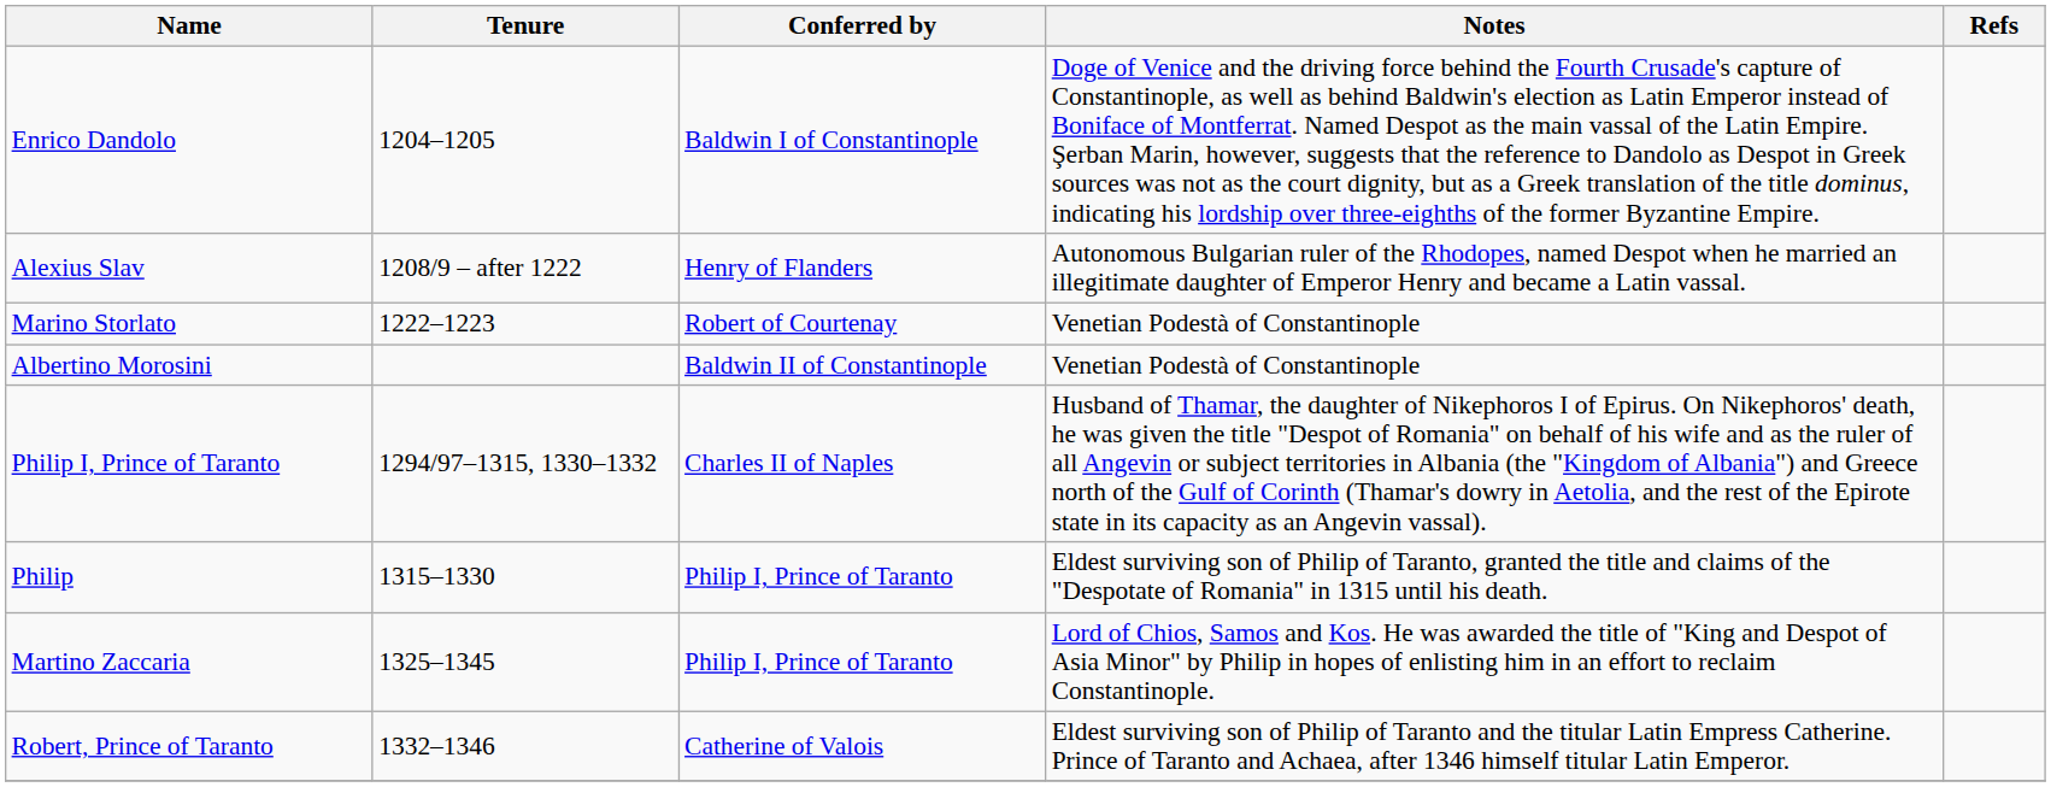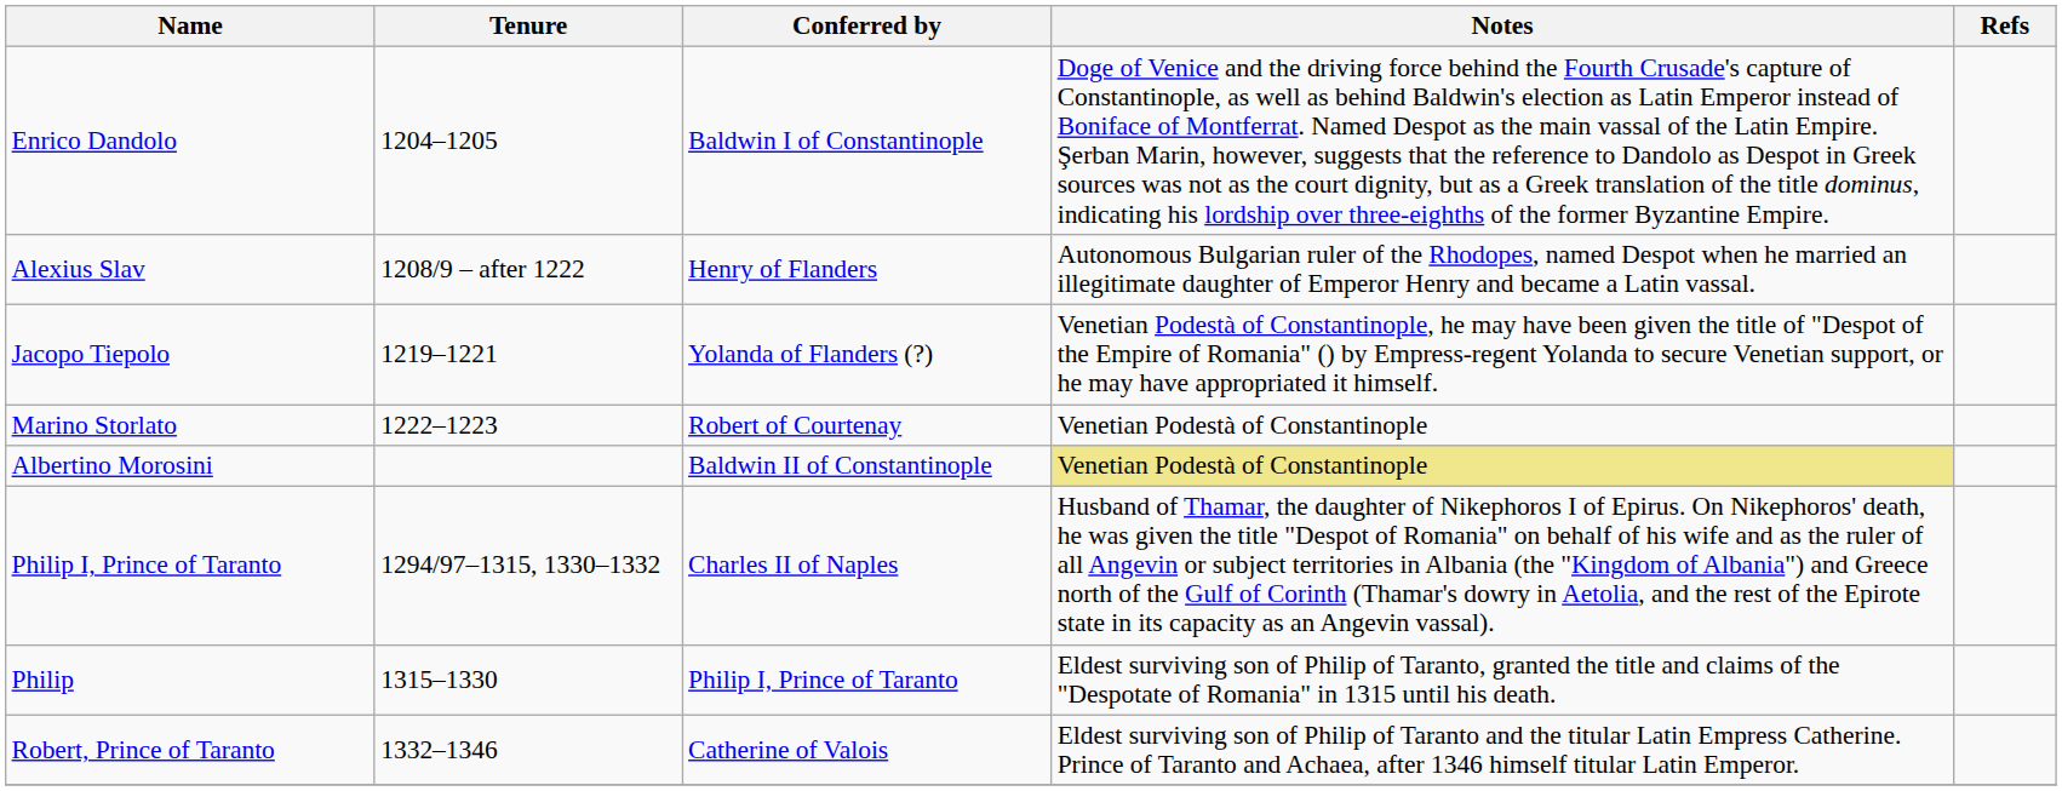+ row: Jacopo Tiepolo | 1219–1221 | Yolanda of Flanders (?) | Venetian Podestà of Constantinople, he may have been given the title of "Despot of the Empire of Romania" () by Empress-regent Yolanda to secure Venetian support, or he may have appropriated it himself.
Albertino Morosini | Notes: no background -> khaki background
- row: Martino Zaccaria | 1325–1345 | Philip I, Prince of Taranto | Lord of Chios, Samos and Kos. He was awarded the title of "King and Despot of Asia Minor" by Philip in hopes of enlisting him in an effort to reclaim Constantinople.
